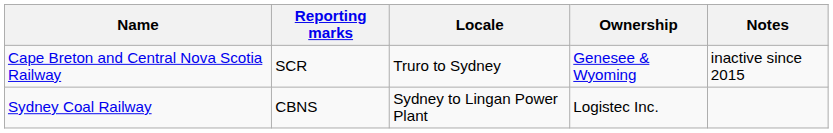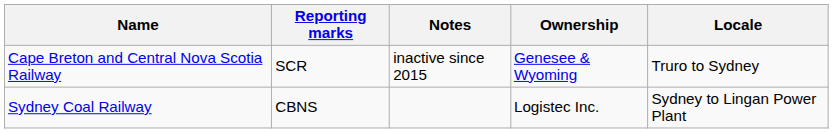columns swapped: Locale <-> Notes
